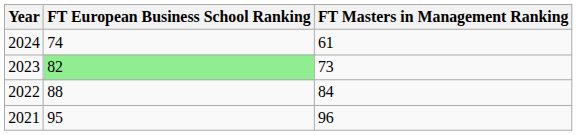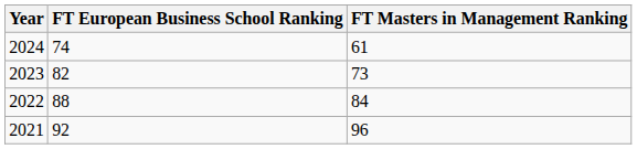2023 | FT European Business School Ranking: lightgreen background -> no background
2021 | FT European Business School Ranking: 95 -> 92
